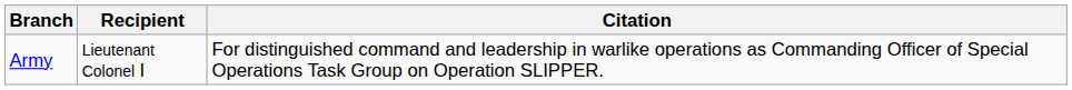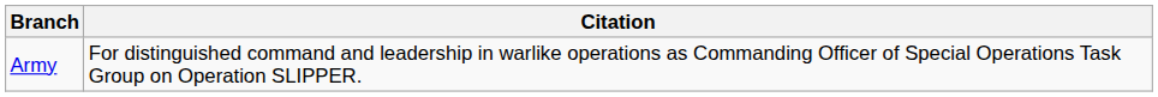- column: Recipient | Lieutenant Colonel I
